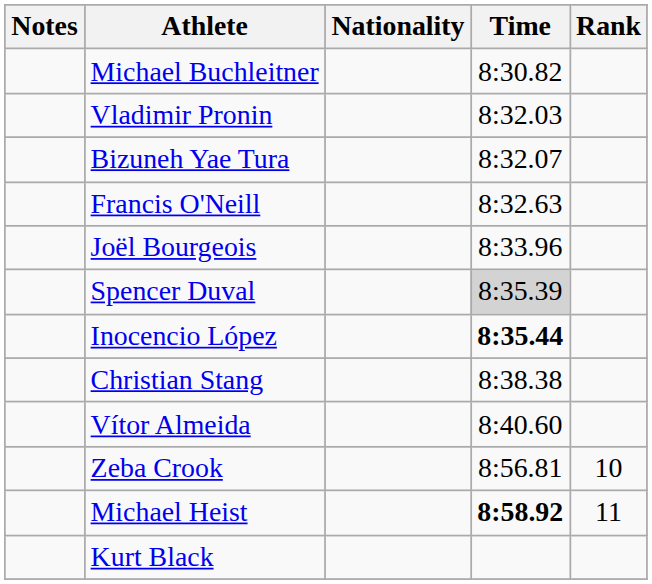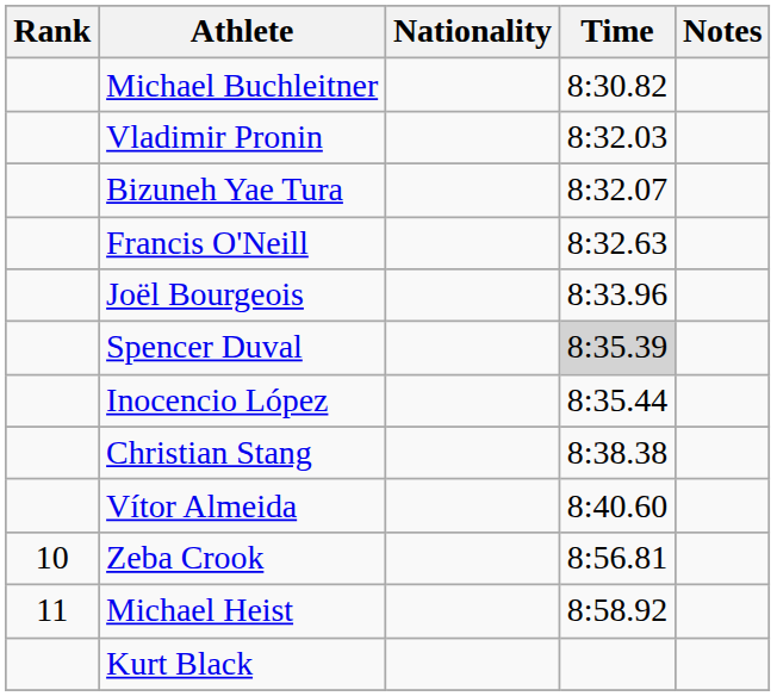columns swapped: Rank <-> Notes
Inocencio López | Time: bold -> normal
Michael Heist | Time: bold -> normal
